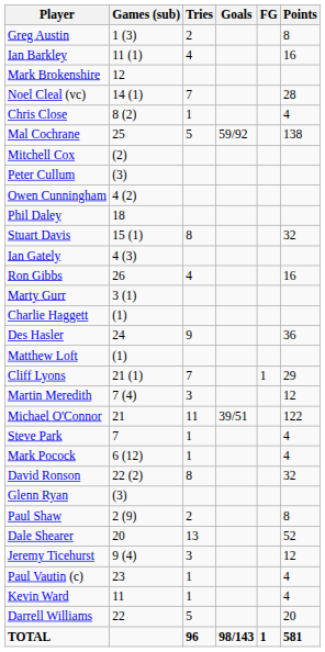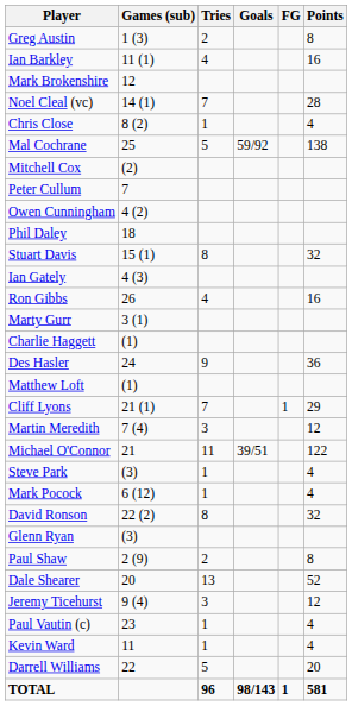Peter Cullum | Games (sub): (3) -> 7
Steve Park | Games (sub): 7 -> (3)
